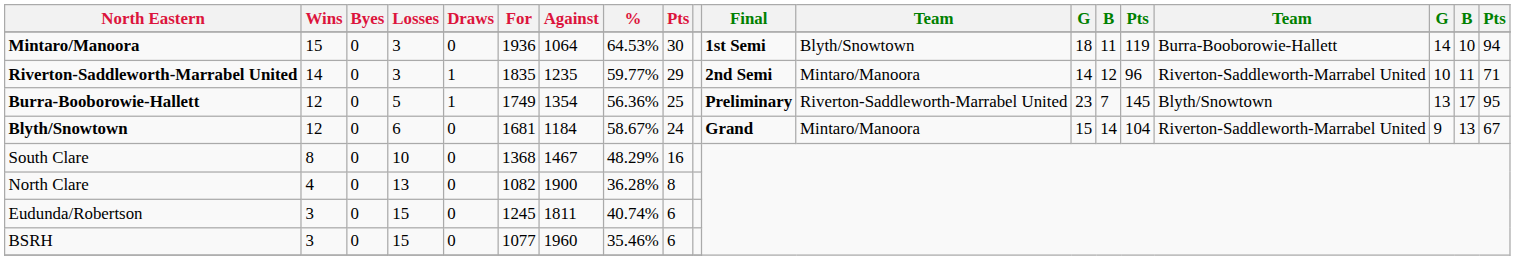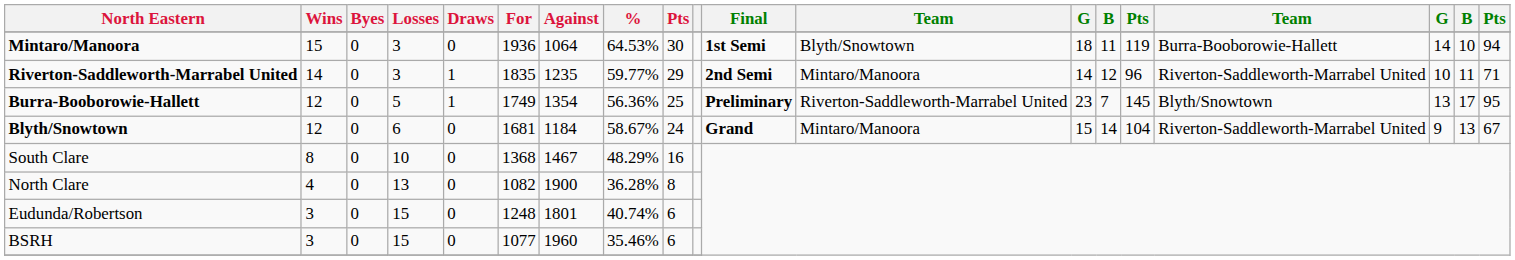Eudunda/Robertson | For: 1245 -> 1248
Eudunda/Robertson | Against: 1811 -> 1801
